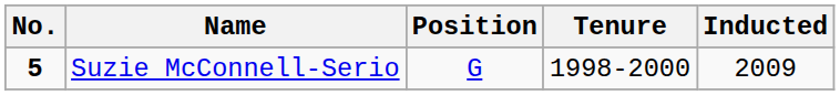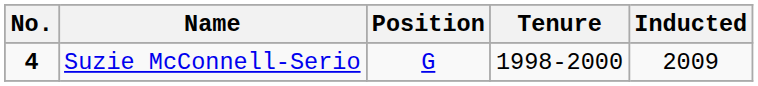Suzie McConnell-Serio | No.: 5 -> 4
